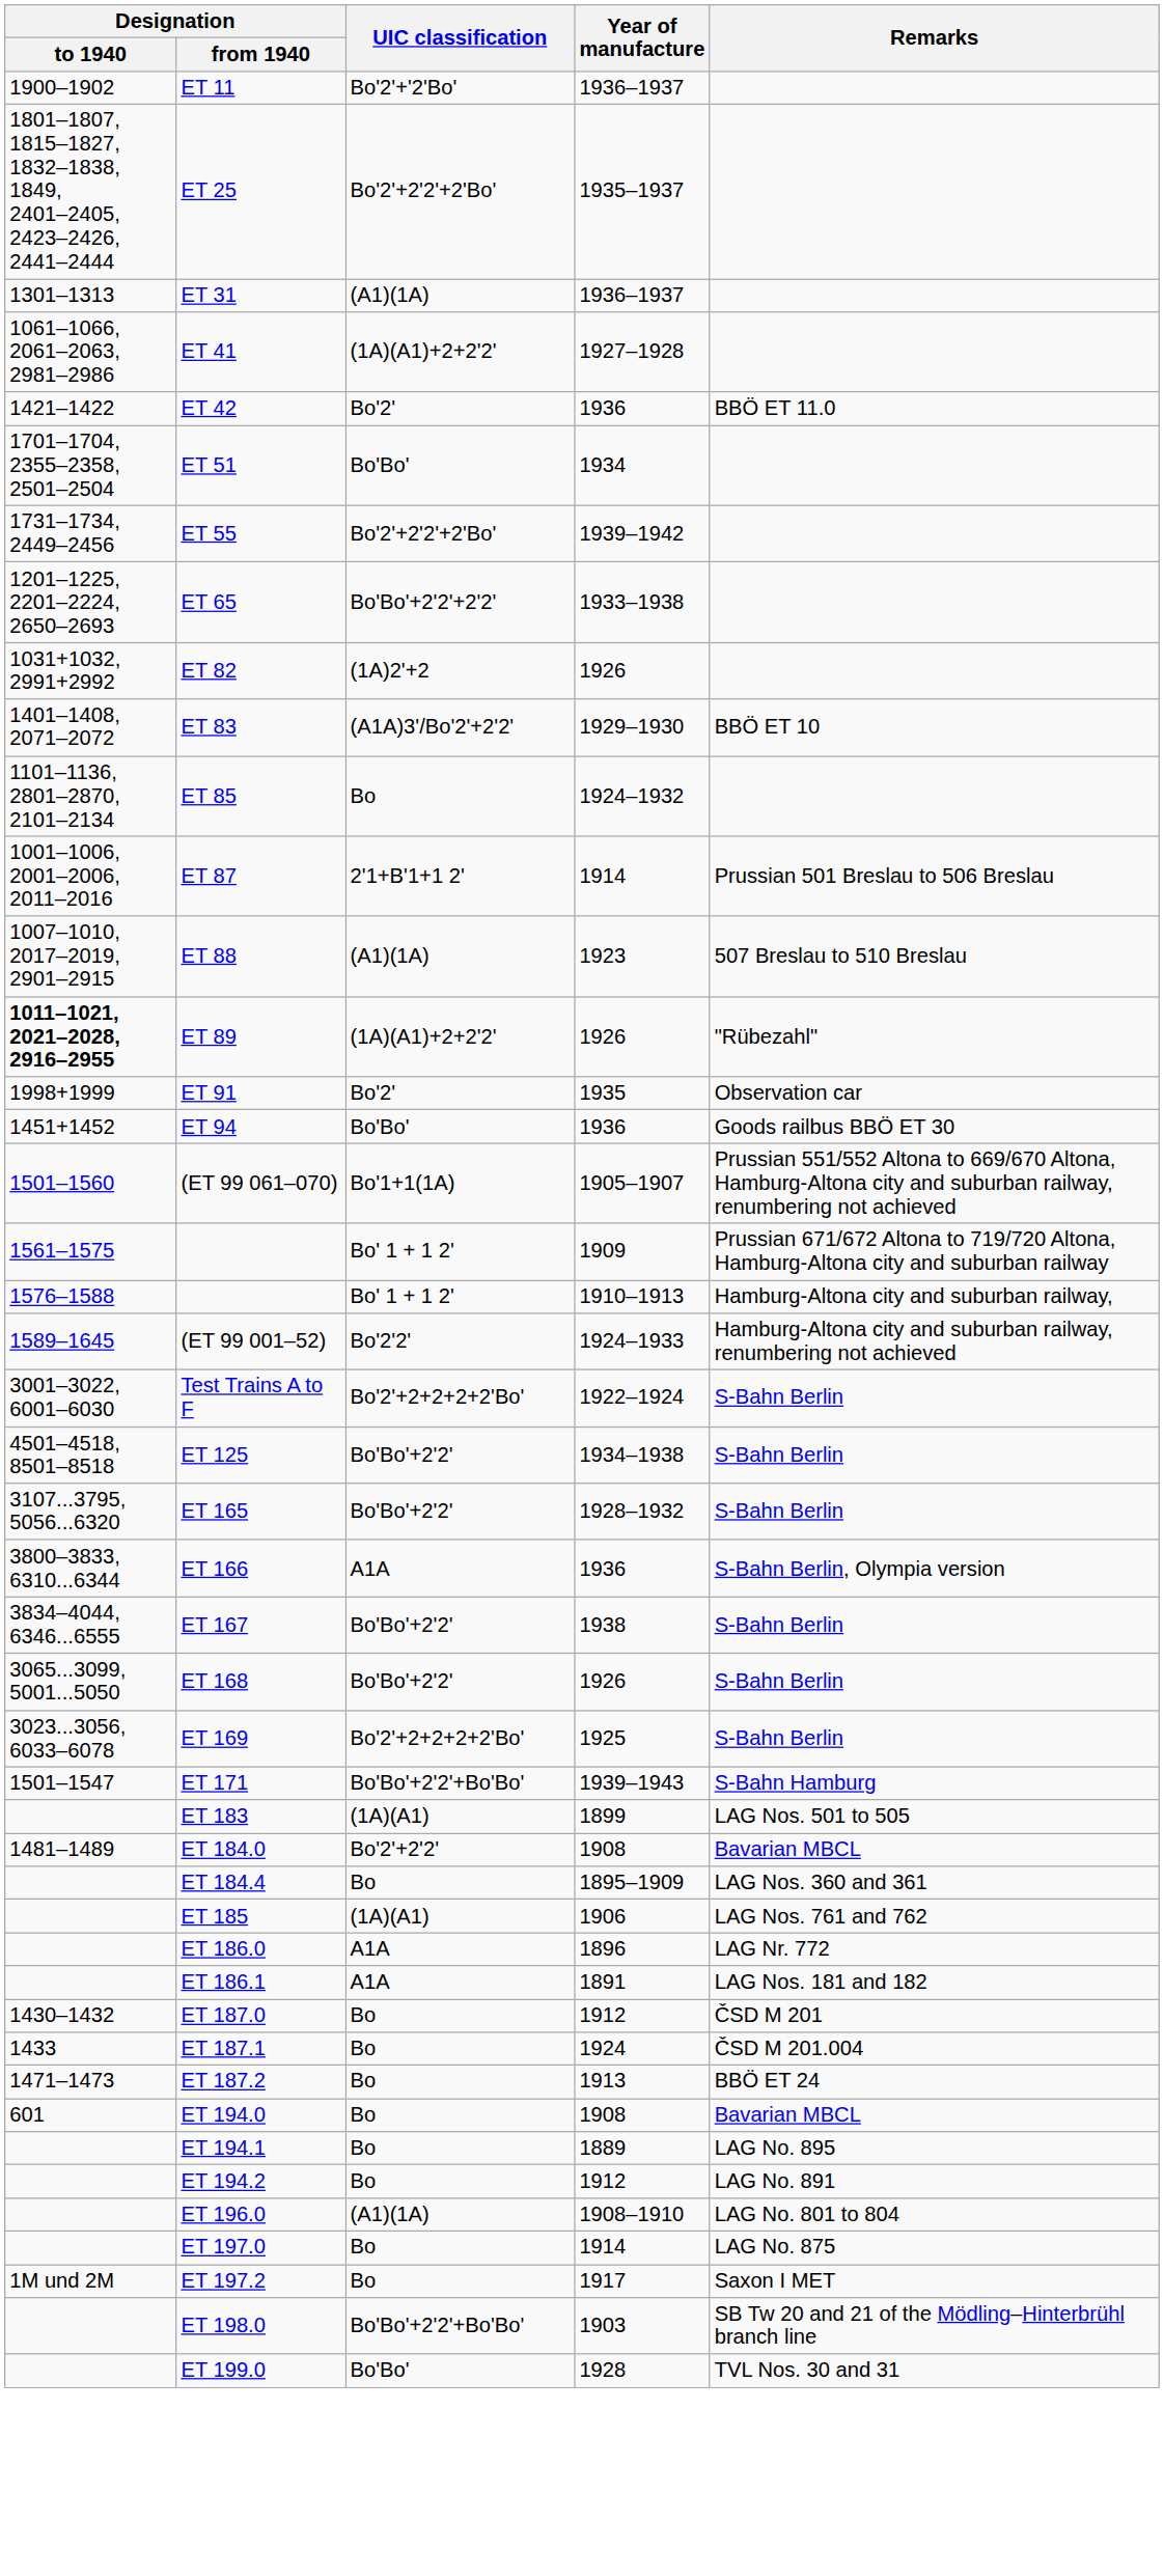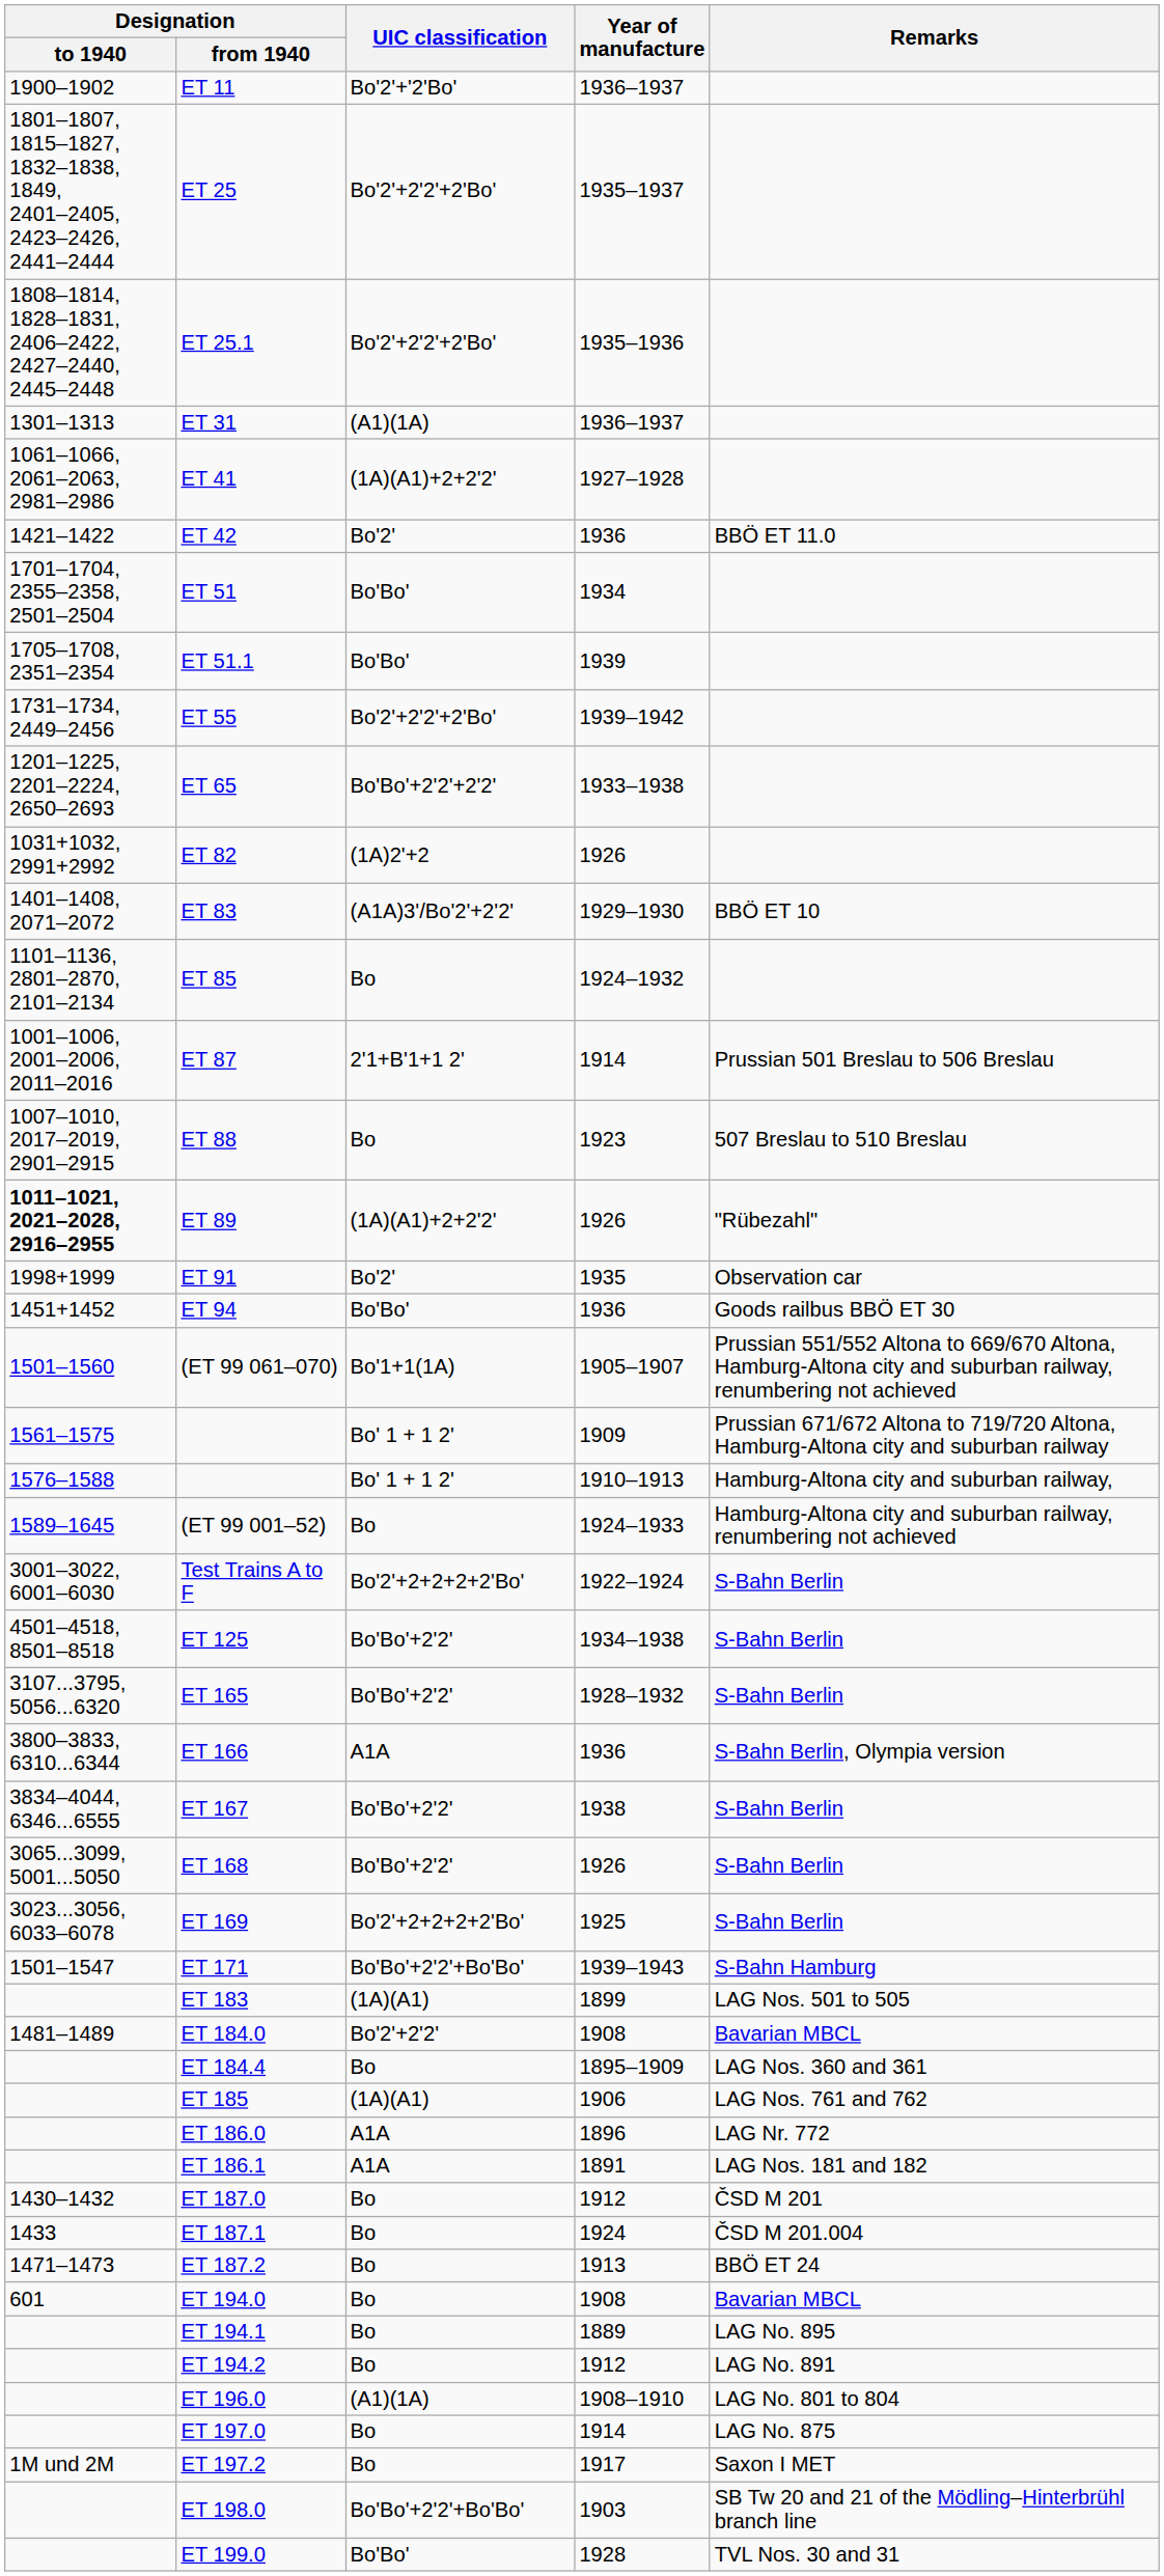+ row: 1808–1814, 1828–1831, 2406–2422, 2427–2440, 2445–2448 | ET 25.1 | Bo'2'+2'2'+2'Bo' | 1935–1936
+ row: 1705–1708, 2351–2354 | ET 51.1 | Bo'Bo' | 1939
ET 88 | UIC classification: (A1)(1A) -> Bo
(ET 99 001–52) | UIC classification: Bo'2'2' -> Bo
